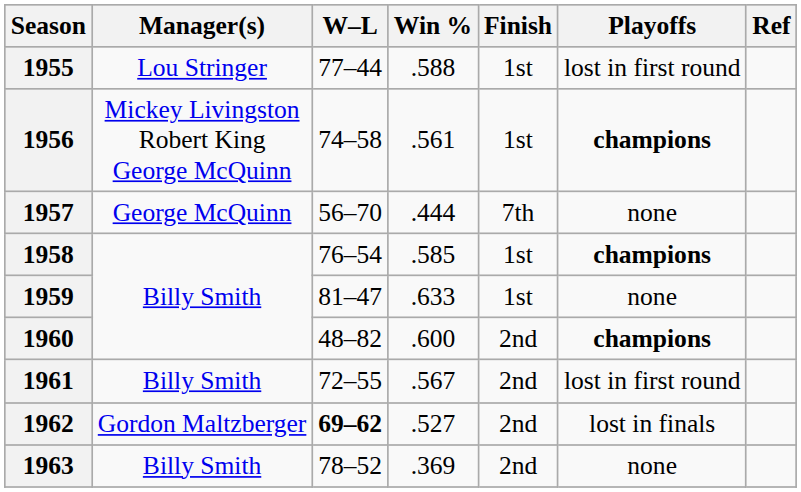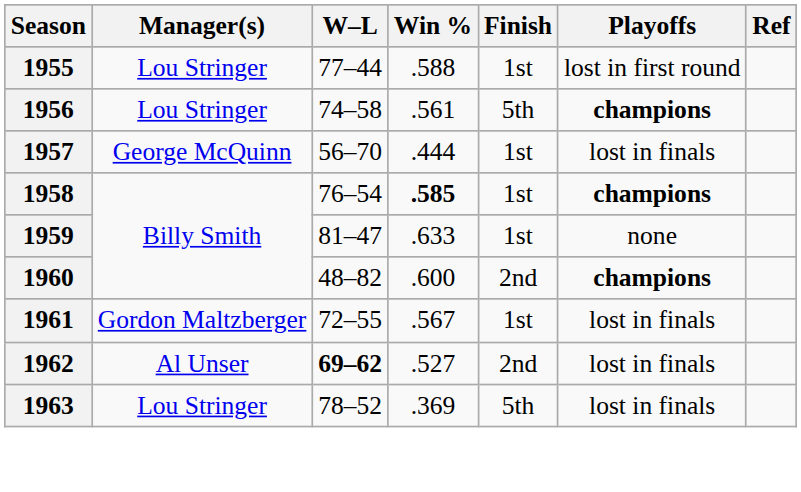1956 | Manager(s): Mickey Livingston Robert King George McQuinn -> Lou Stringer
1956 | Finish: 1st -> 5th
1957 | Finish: 7th -> 1st
1957 | Playoffs: none -> lost in finals
1958 | Win %: normal -> bold
1961 | Manager(s): Billy Smith -> Gordon Maltzberger
1961 | Finish: 2nd -> 1st
1961 | Playoffs: lost in first round -> lost in finals
1962 | Manager(s): Gordon Maltzberger -> Al Unser
1963 | Manager(s): Billy Smith -> Lou Stringer
1963 | Finish: 2nd -> 5th
1963 | Playoffs: none -> lost in finals
